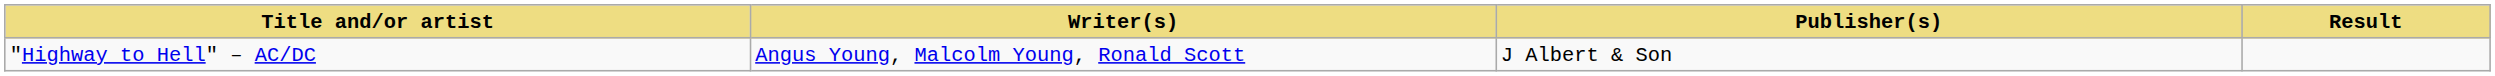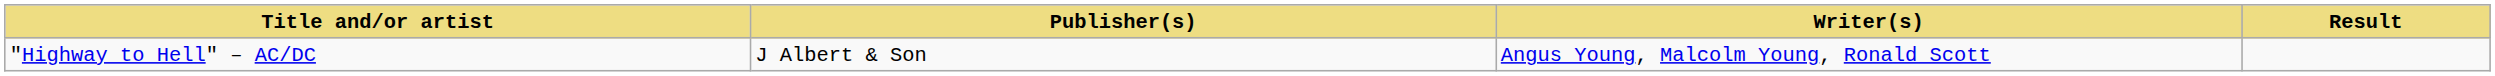columns swapped: Writer(s) <-> Publisher(s)
